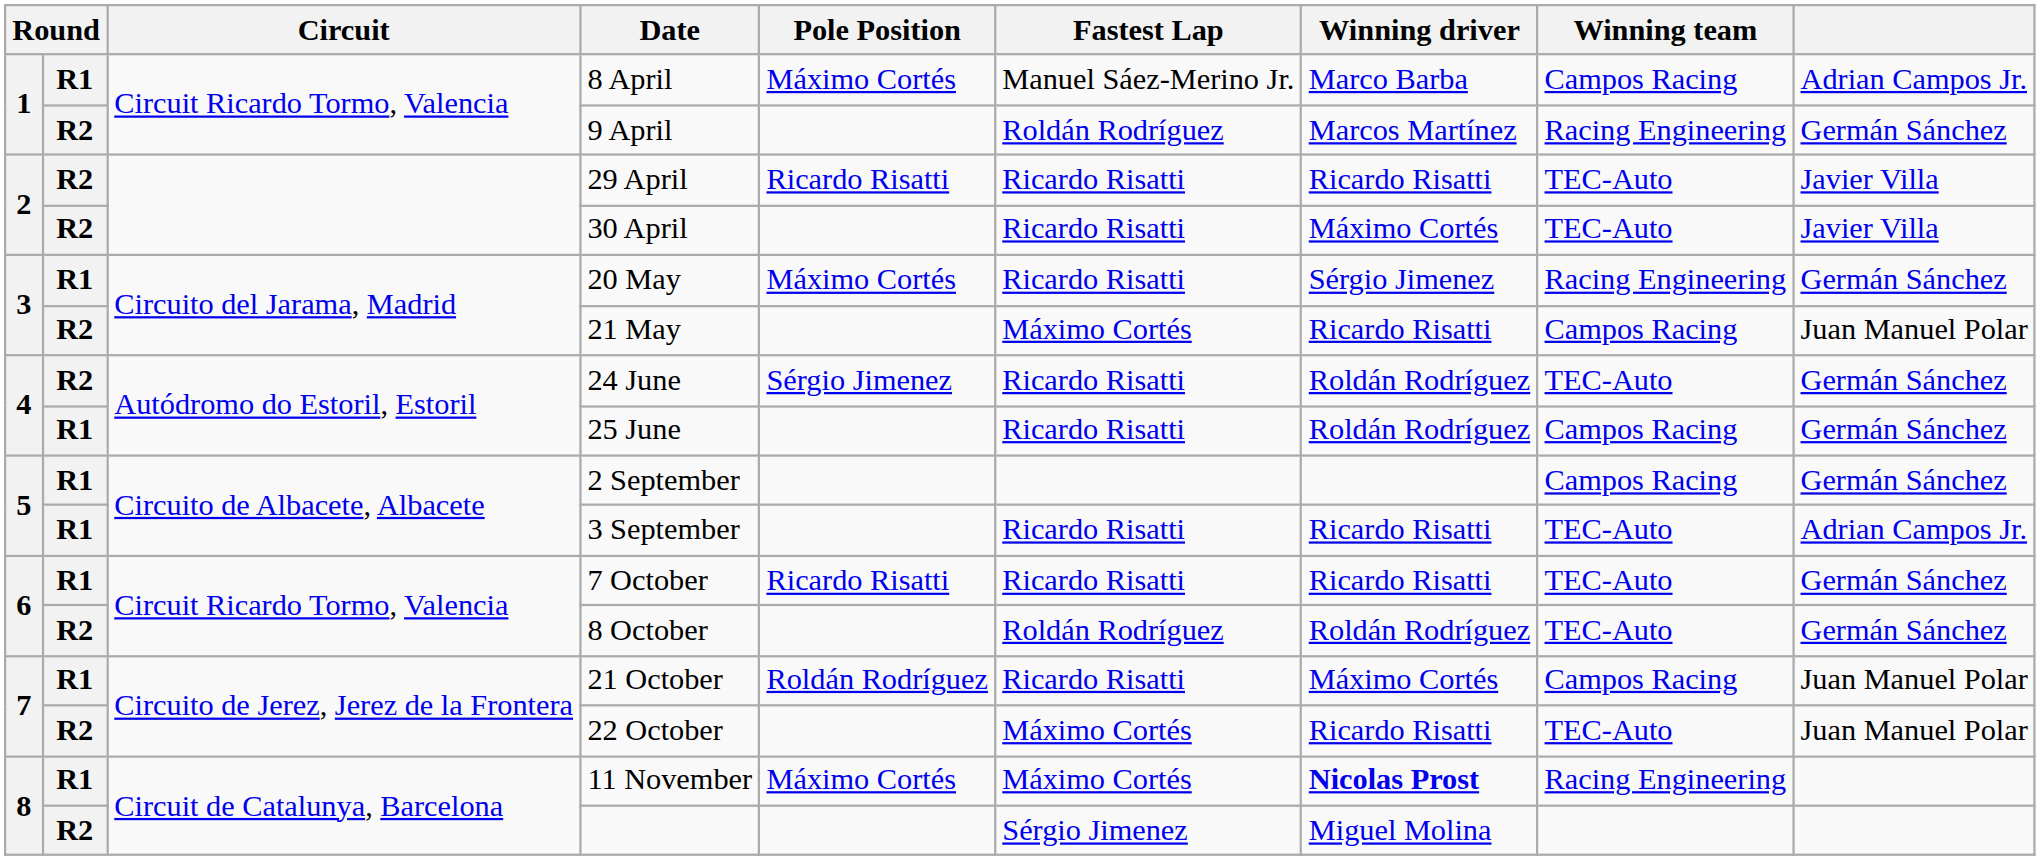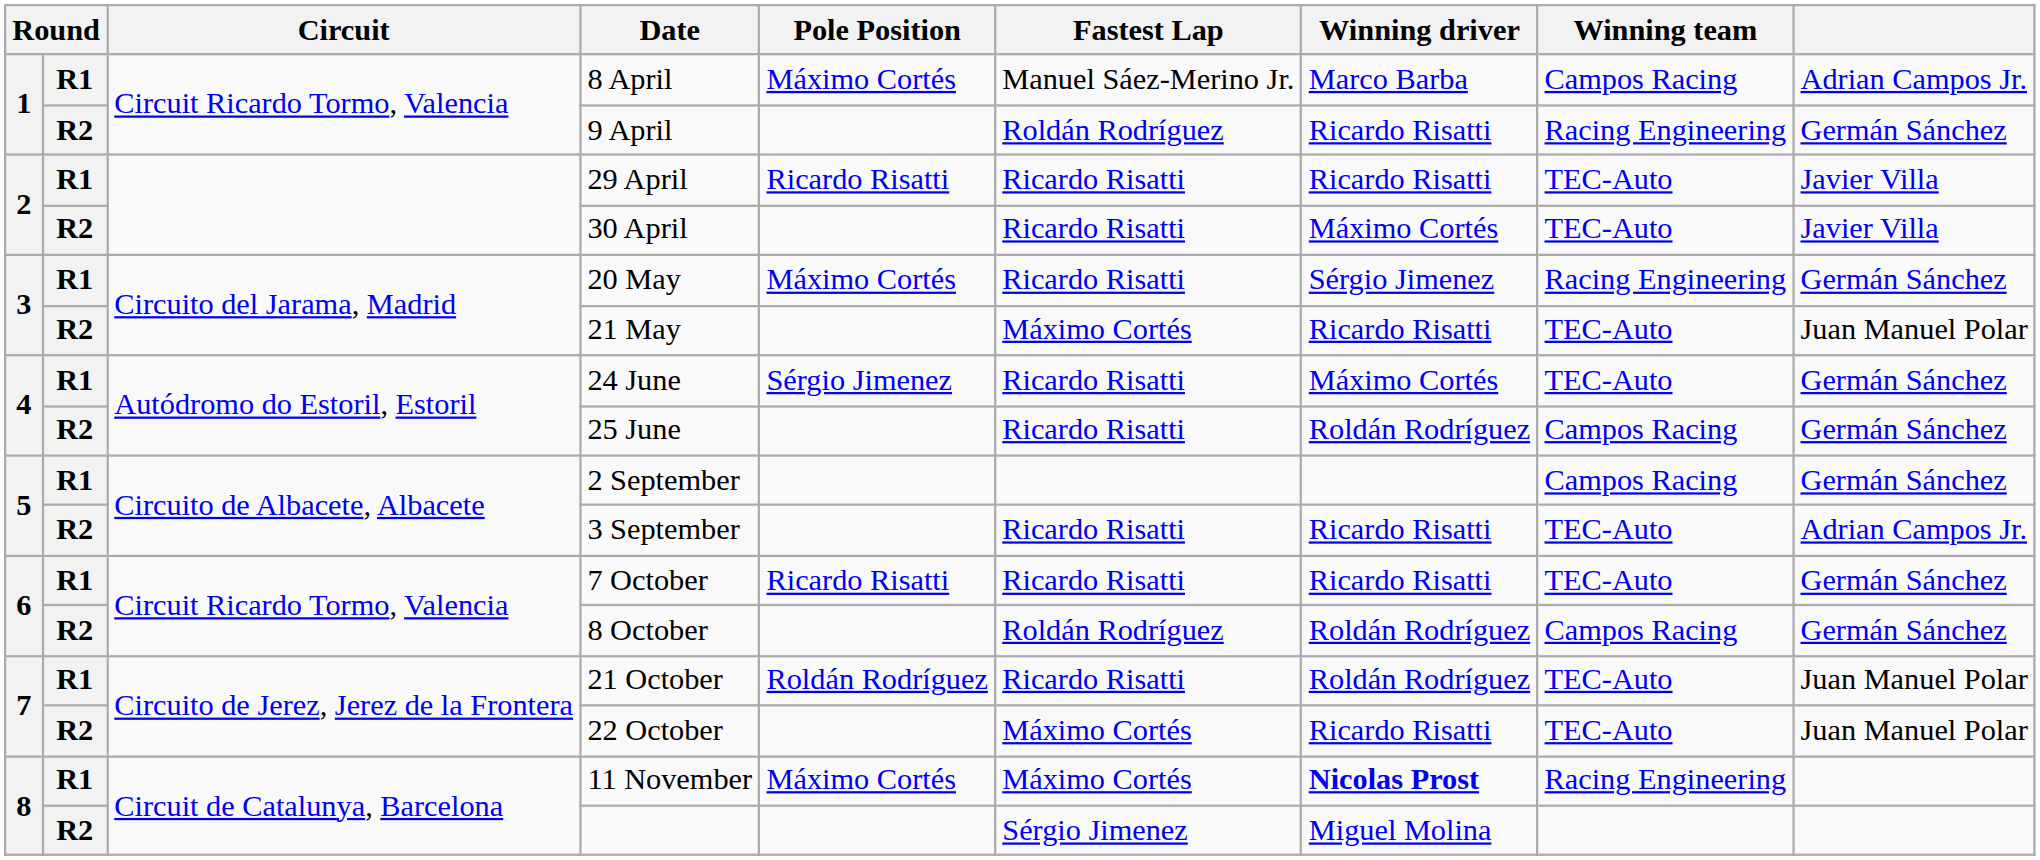9 April | Winning driver: Marcos Martínez -> Ricardo Risatti
29 April | column 2: R2 -> R1
21 May | Winning team: Campos Racing -> TEC-Auto
24 June | column 2: R2 -> R1
24 June | Winning driver: Roldán Rodríguez -> Máximo Cortés
25 June | column 2: R1 -> R2
3 September | column 2: R1 -> R2
8 October | Winning team: TEC-Auto -> Campos Racing
21 October | Winning driver: Máximo Cortés -> Roldán Rodríguez
21 October | Winning team: Campos Racing -> TEC-Auto
